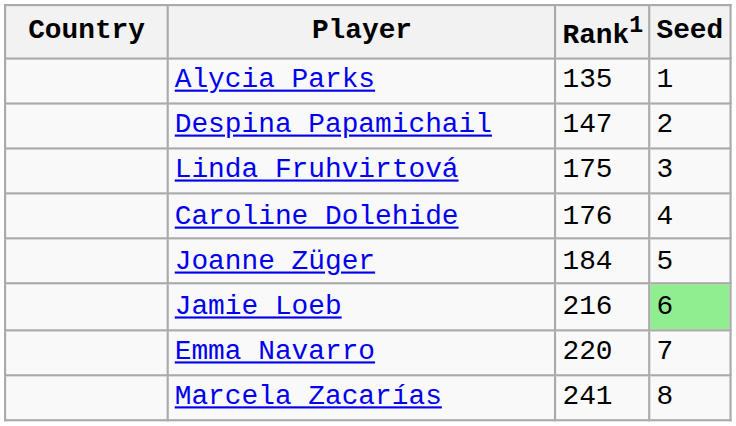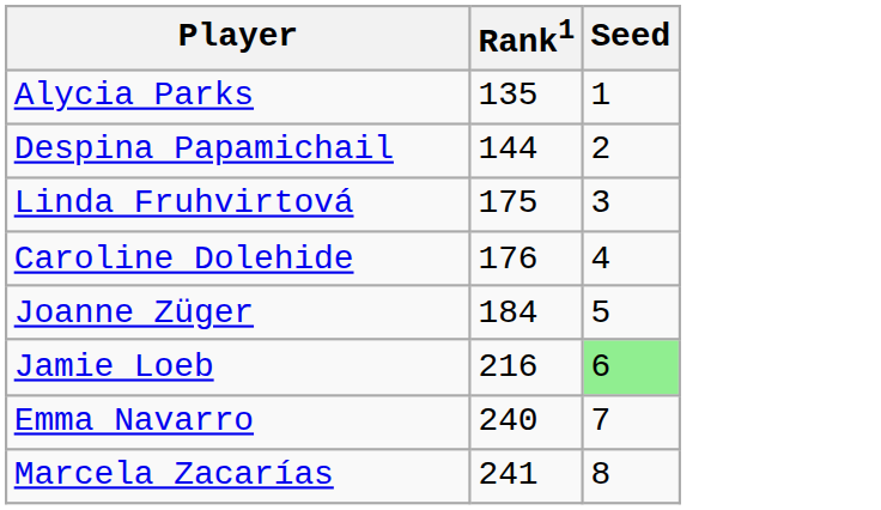- column: Country
Despina Papamichail | Rank1: 147 -> 144
Emma Navarro | Rank1: 220 -> 240
